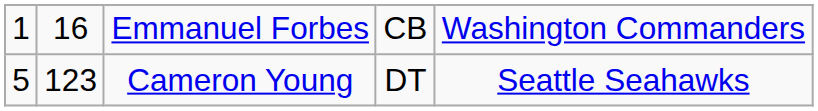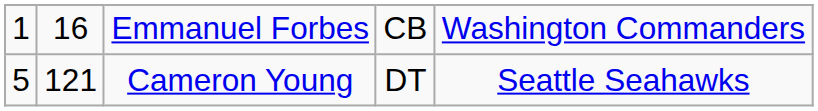Cameron Young | column 2: 123 -> 121
